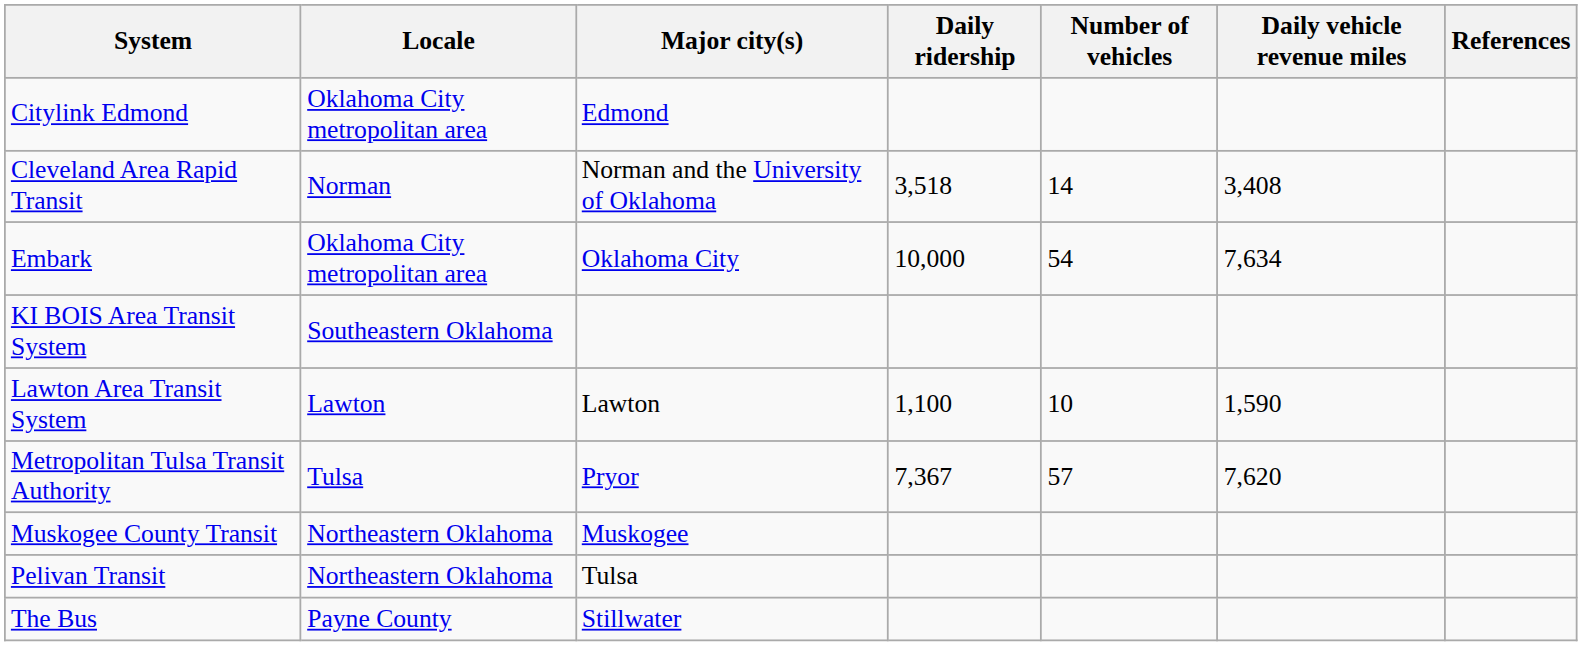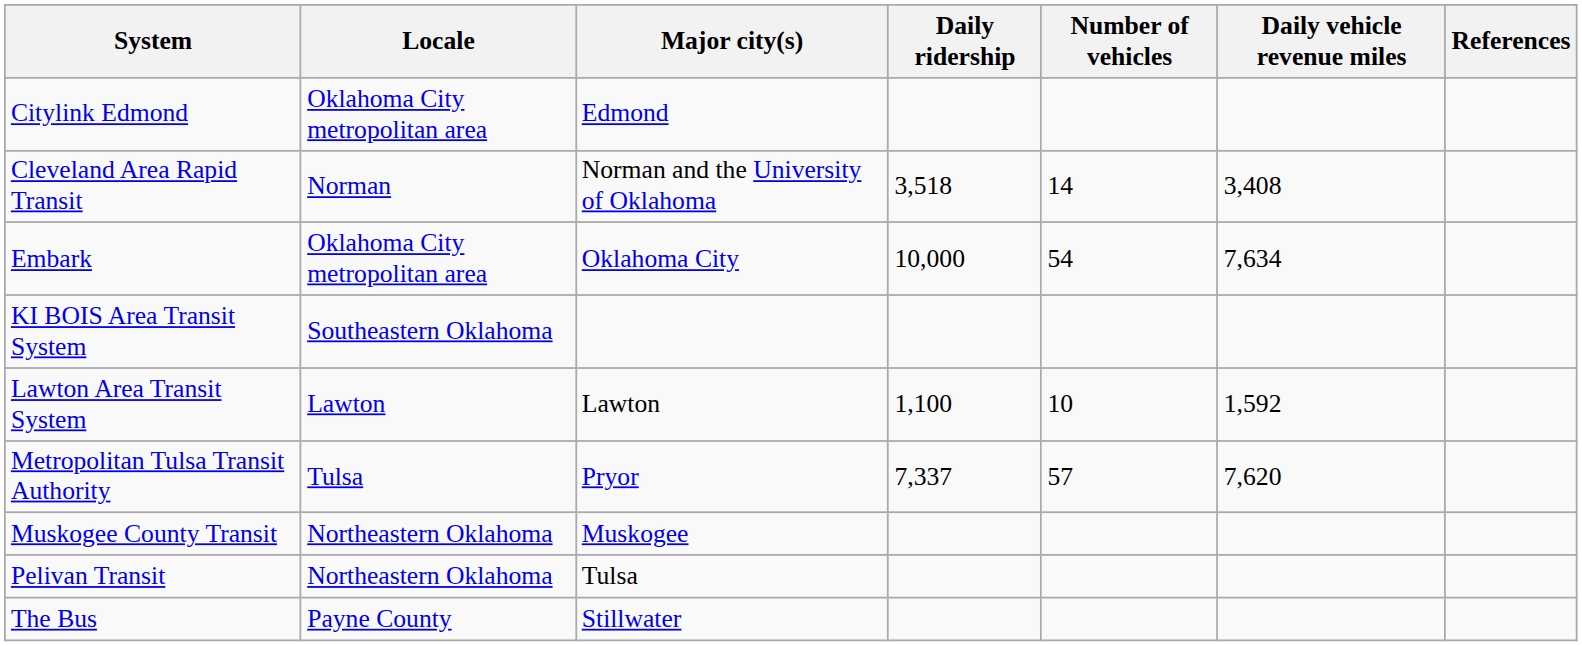Lawton Area Transit System | Daily vehicle revenue miles: 1,590 -> 1,592
Metropolitan Tulsa Transit Authority | Daily ridership: 7,367 -> 7,337
